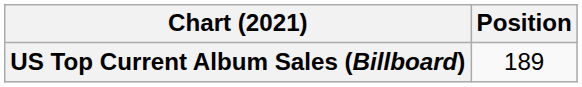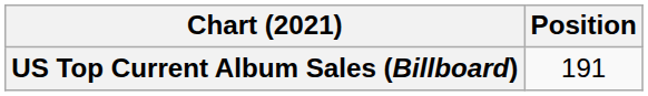US Top Current Album Sales (Billboard) | Position: 189 -> 191
